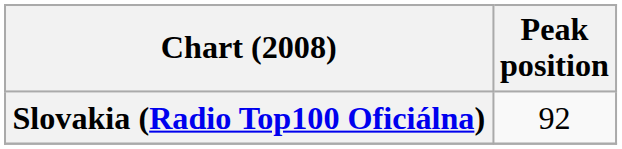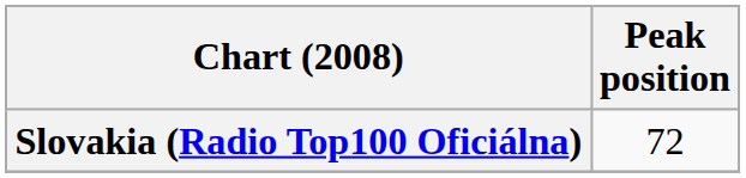Slovakia (Radio Top100 Oficiálna) | Peak position: 92 -> 72
